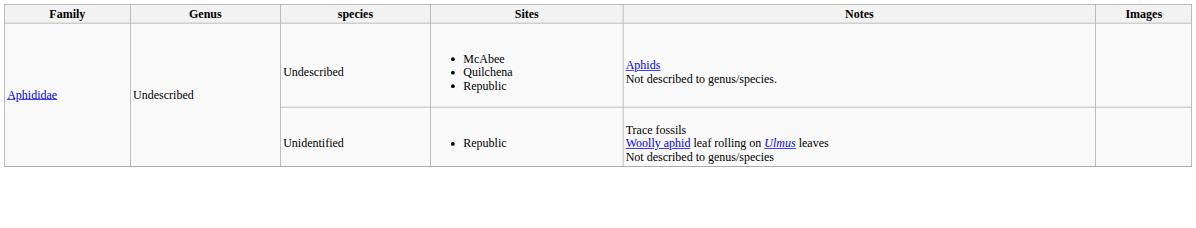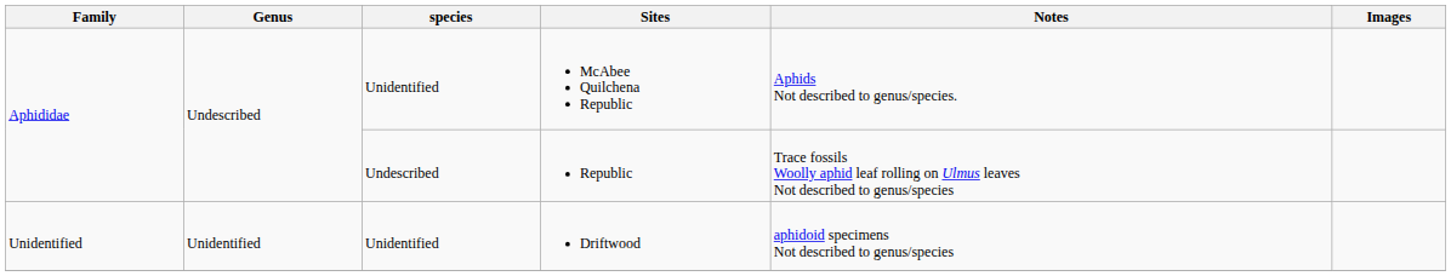McAbee Quilchena Republic | species: Undescribed -> Unidentified
Republic | species: Unidentified -> Undescribed
+ row: Unidentified | Unidentified | Unidentified | Driftwood | aphidoid specimens Not described to genus/species
